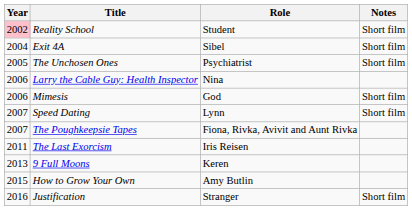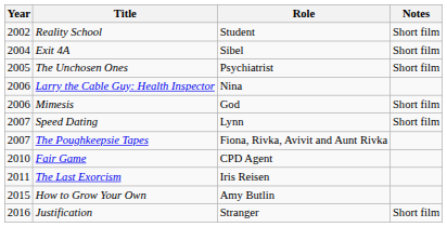Reality School | Year: pink background -> no background
+ row: 2010 | Fair Game | CPD Agent
- row: 2013 | 9 Full Moons | Keren
